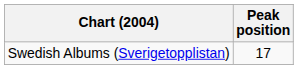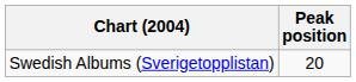Swedish Albums (Sverigetopplistan) | Peak position: 17 -> 20
